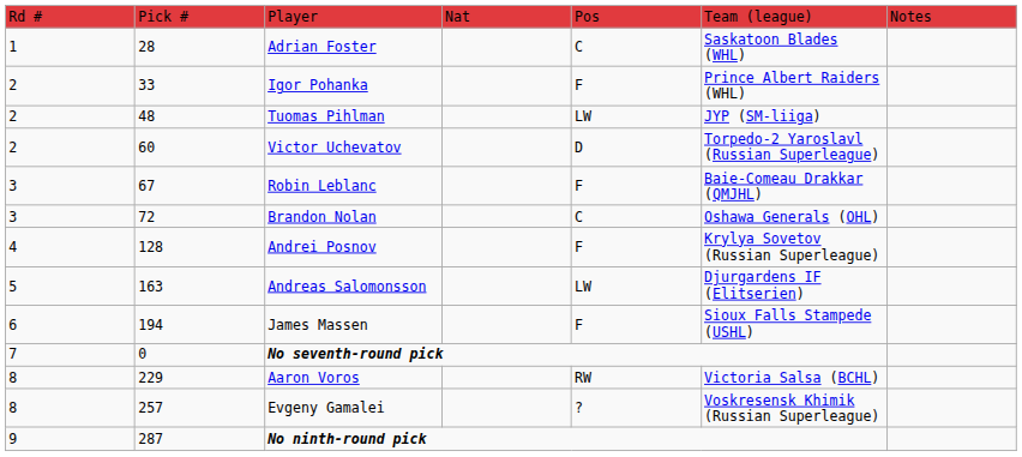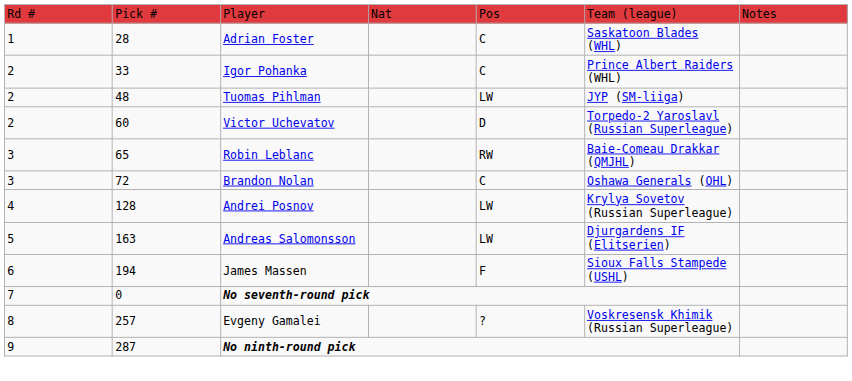Igor Pohanka | column 5: F -> C
Robin Leblanc | column 2: 67 -> 65
Robin Leblanc | column 5: F -> RW
Andrei Posnov | column 5: F -> LW
- row: 8 | 229 | Aaron Voros | RW | Victoria Salsa (BCHL)
